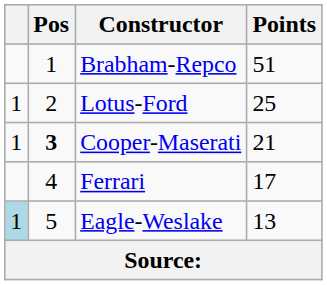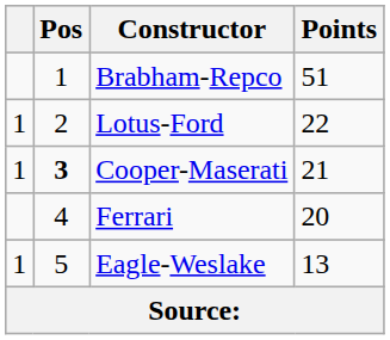Lotus-Ford | Points: 25 -> 22
Ferrari | Points: 17 -> 20
Eagle-Weslake | column 1: lightblue background -> no background
